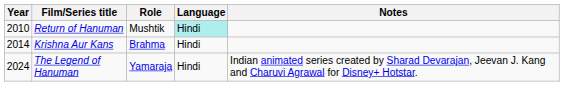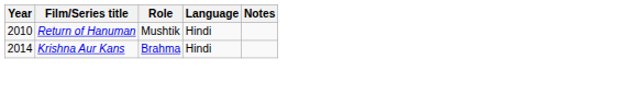Return of Hanuman | Language: paleturquoise background -> no background
- row: 2024 | The Legend of Hanuman | Yamaraja | Hindi | Indian animated series created by Sharad Devarajan, Jeevan J. Kang and Charuvi Agrawal for Disney+ Hotstar.
